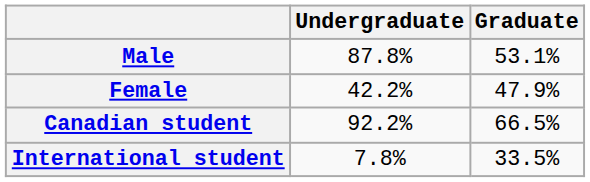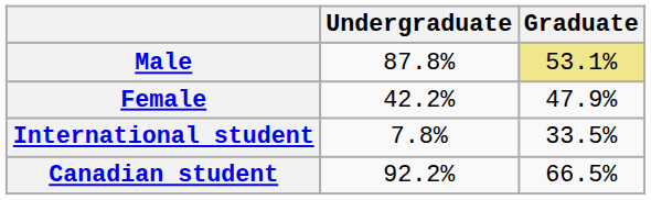Male | Graduate: no background -> khaki background
rows swapped: Canadian student <-> International student
